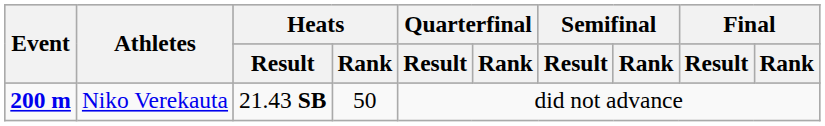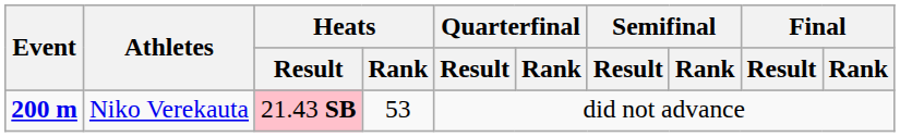Niko Verekauta | Heats / Result: no background -> pink background
Niko Verekauta | Heats / Rank: 50 -> 53
